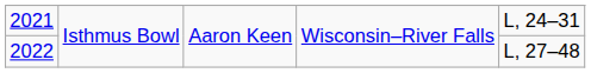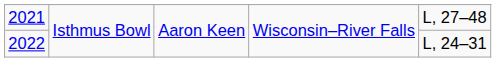2021 | column 5: L, 24–31 -> L, 27–48
2022 | column 5: L, 27–48 -> L, 24–31
